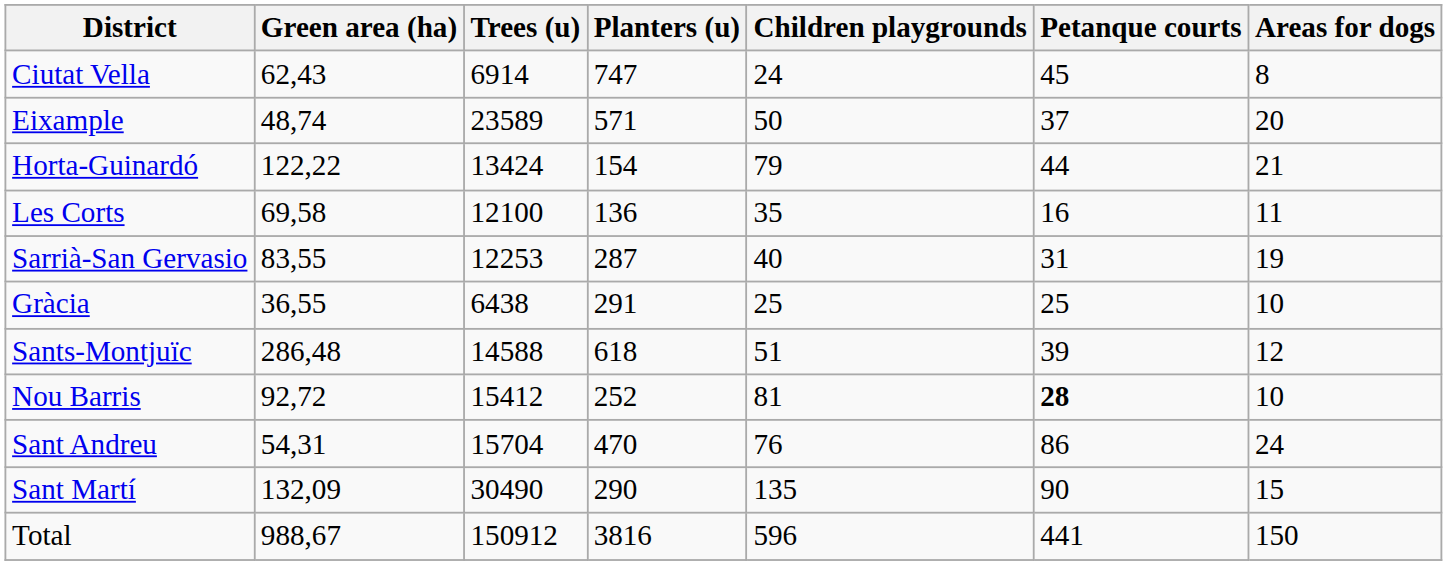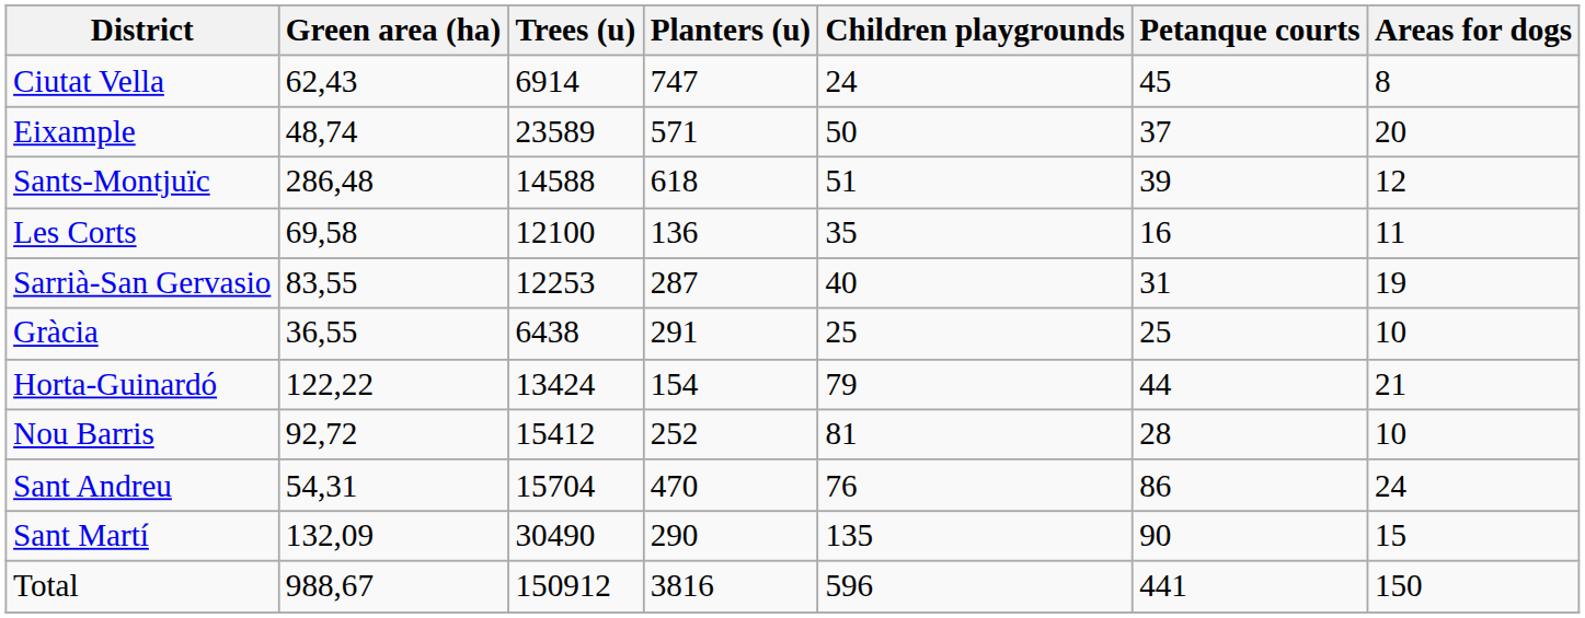rows swapped: Sants-Montjuïc <-> Horta-Guinardó
Nou Barris | Petanque courts: bold -> normal
